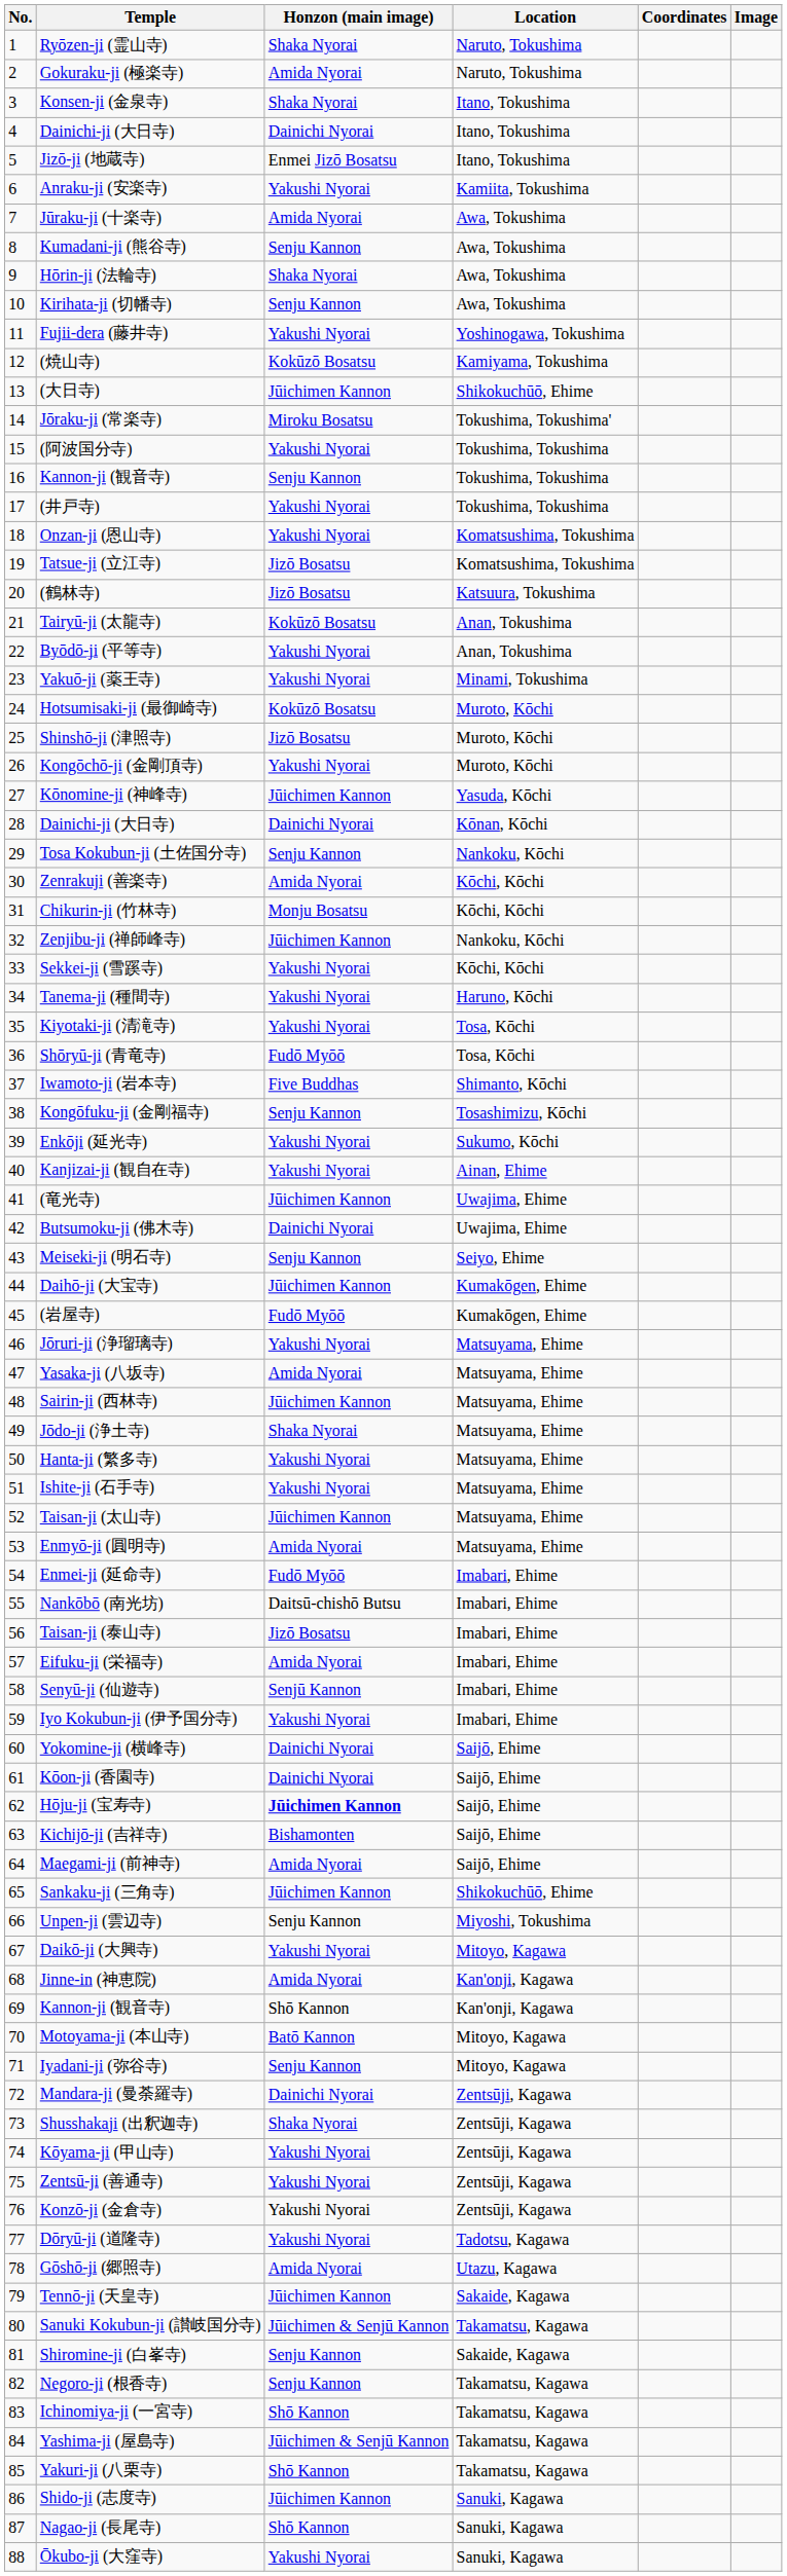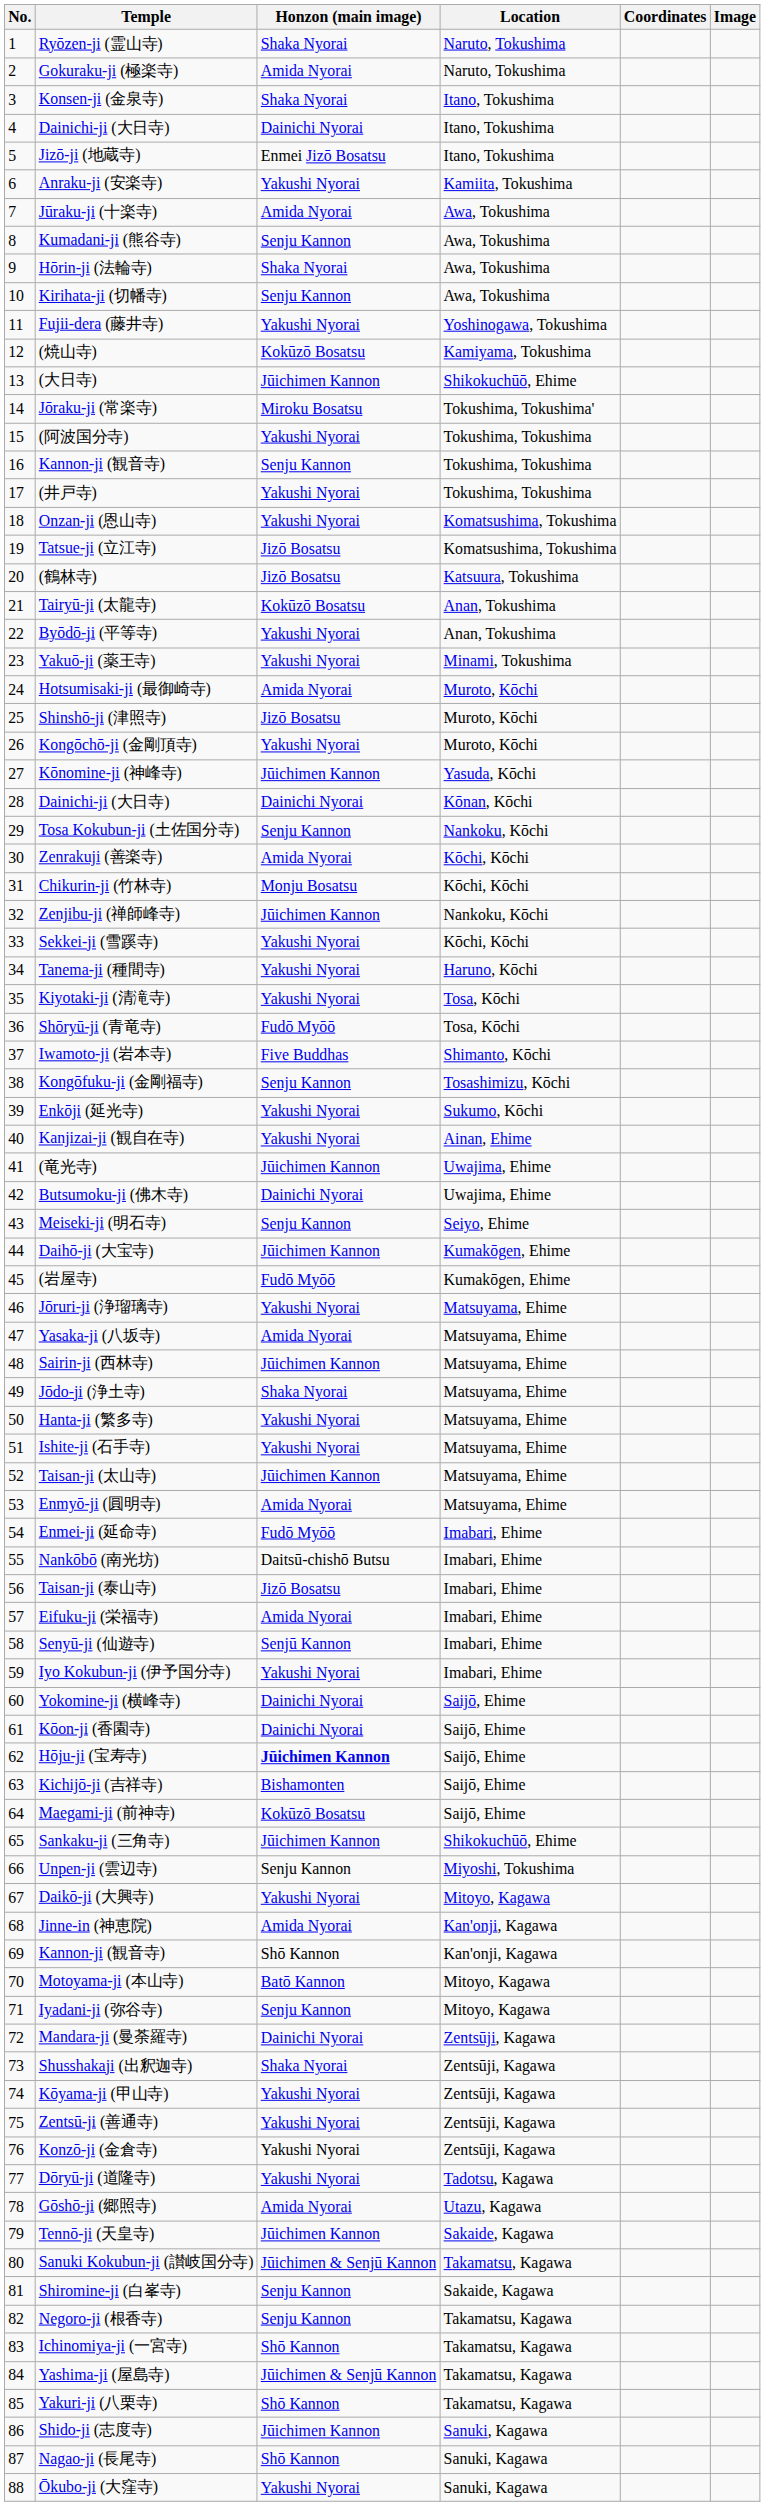Hotsumisaki-ji (最御崎寺) | Honzon (main image): Kokūzō Bosatsu -> Amida Nyorai
Maegami-ji (前神寺) | Honzon (main image): Amida Nyorai -> Kokūzō Bosatsu
